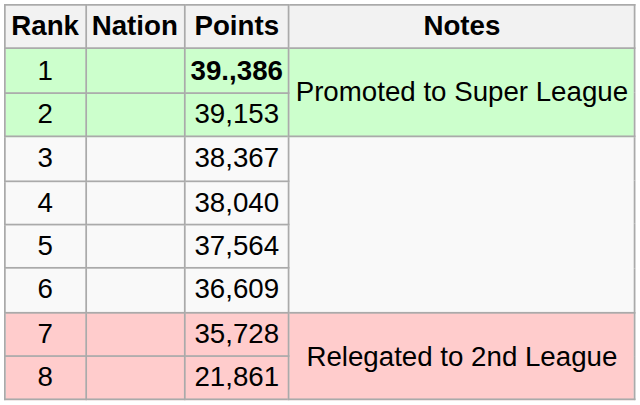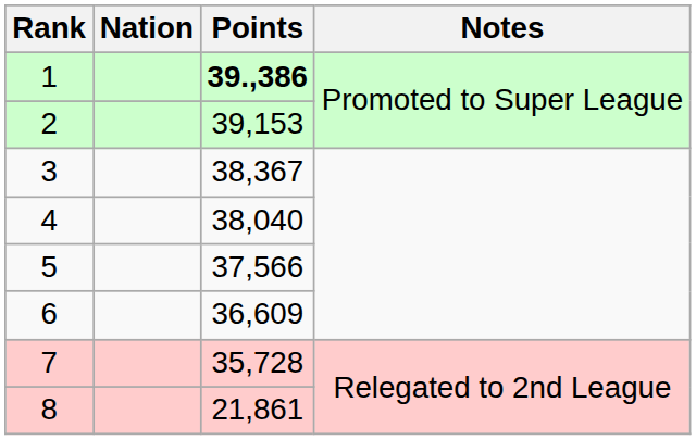5 | Points: 37,564 -> 37,566
